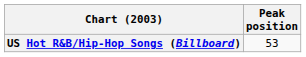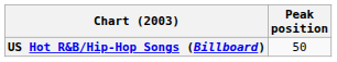US Hot R&B/Hip-Hop Songs (Billboard) | Peak position: 53 -> 50
